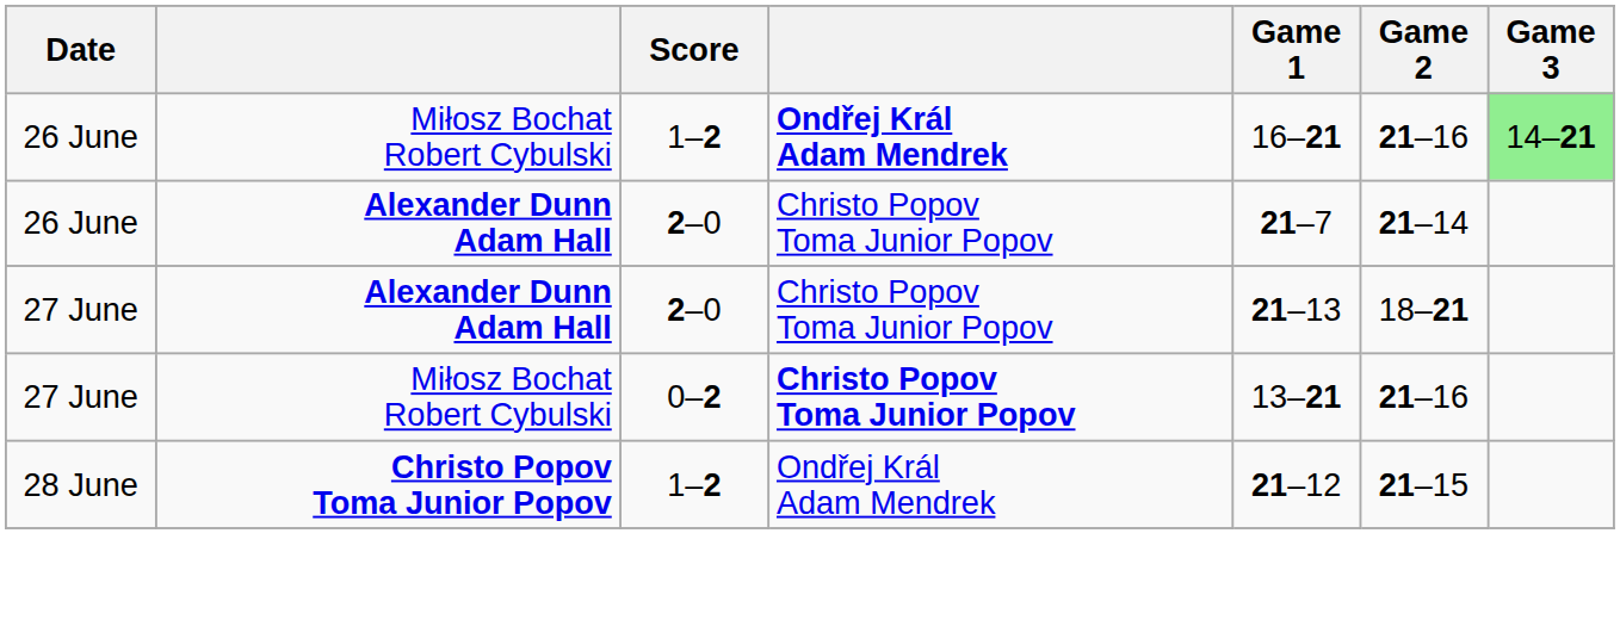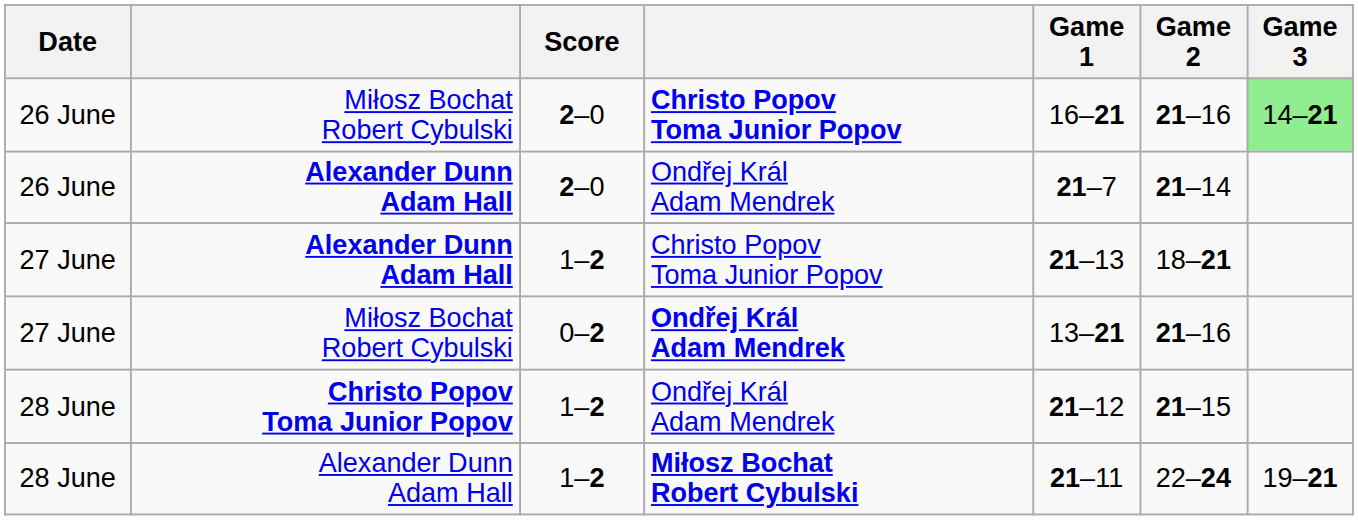26 June / Miłosz Bochat Robert Cybulski | Score: 1–2 -> 2–0
26 June / Miłosz Bochat Robert Cybulski | column 4: Ondřej Král Adam Mendrek -> Christo Popov Toma Junior Popov
26 June / Alexander Dunn Adam Hall | column 4: Christo Popov Toma Junior Popov -> Ondřej Král Adam Mendrek
27 June / Alexander Dunn Adam Hall | Score: 2–0 -> 1–2
27 June / Miłosz Bochat Robert Cybulski | column 4: Christo Popov Toma Junior Popov -> Ondřej Král Adam Mendrek
+ row: 28 June | Alexander Dunn Adam Hall | 1–2 | Miłosz Bochat Robert Cybulski | 21–11 | 22–24 | 19–21
